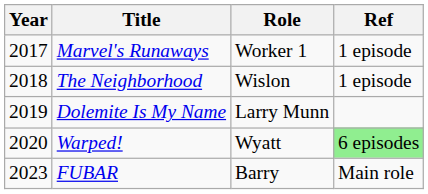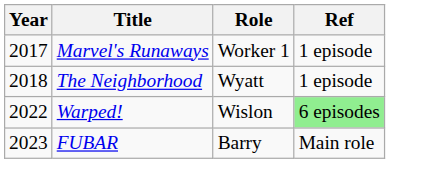The Neighborhood | Role: Wislon -> Wyatt
- row: 2019 | Dolemite Is My Name | Larry Munn
Warped! | Year: 2020 -> 2022
Warped! | Role: Wyatt -> Wislon
